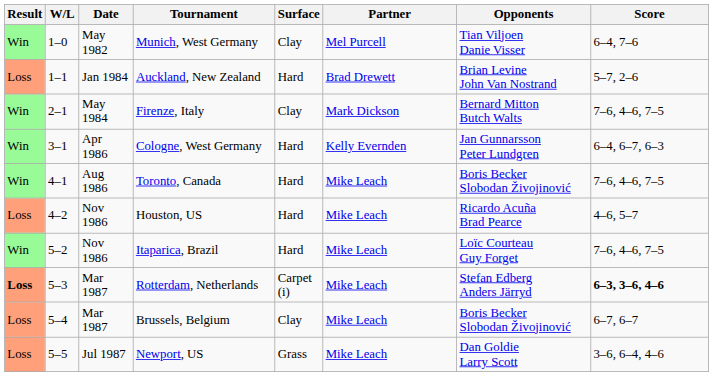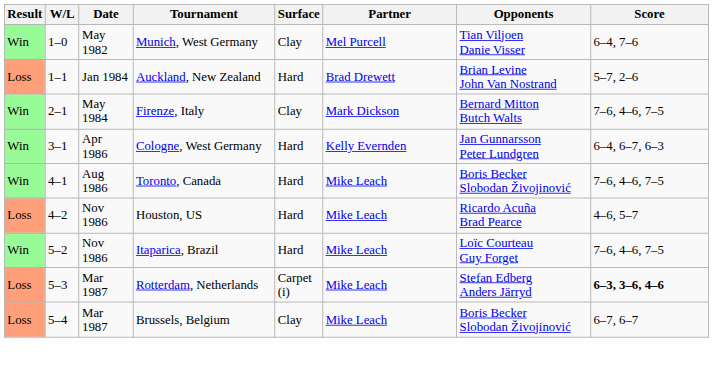Rotterdam, Netherlands | Result: bold -> normal
- row: Loss | 5–5 | Jul 1987 | Newport, US | Grass | Mike Leach | Dan Goldie Larry Scott | 3–6, 6–4, 4–6
